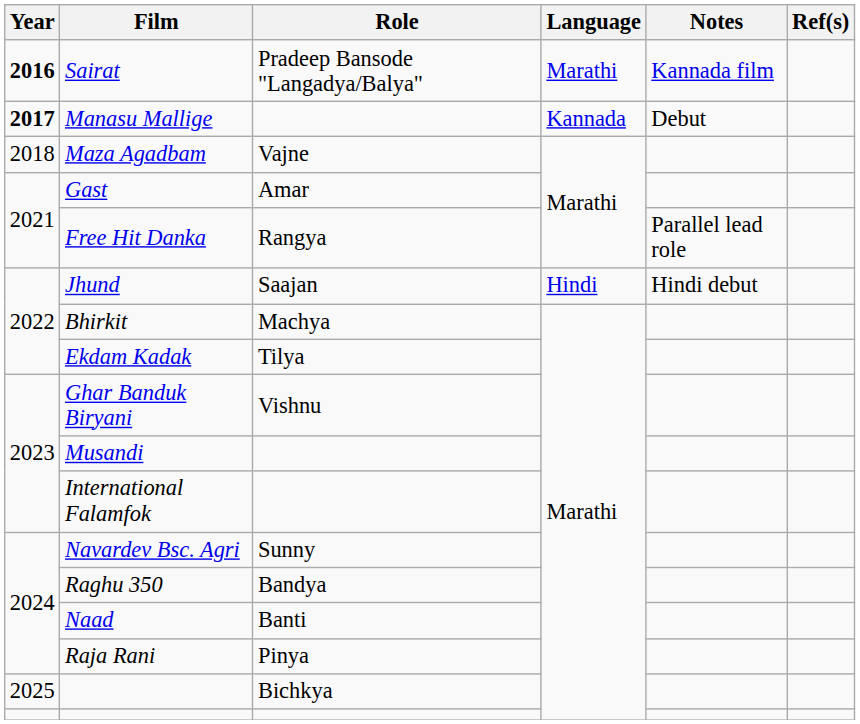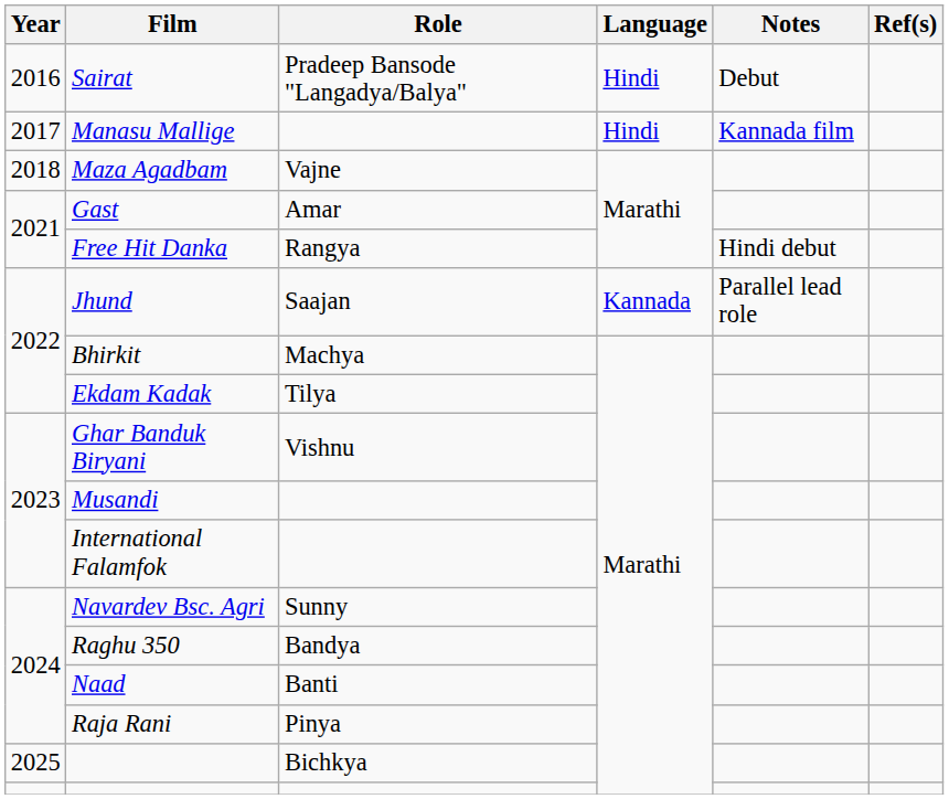Sairat | Year: bold -> normal
Sairat | Language: Marathi -> Hindi
Sairat | Notes: Kannada film -> Debut
Manasu Mallige | Year: bold -> normal
Manasu Mallige | Language: Kannada -> Hindi
Manasu Mallige | Notes: Debut -> Kannada film
Free Hit Danka | Notes: Parallel lead role -> Hindi debut
Jhund | Language: Hindi -> Kannada
Jhund | Notes: Hindi debut -> Parallel lead role
